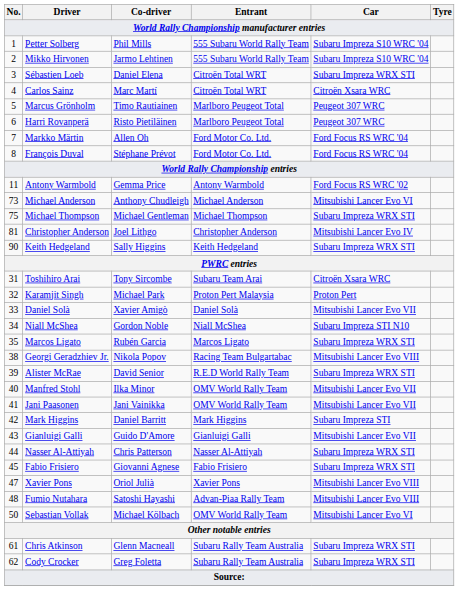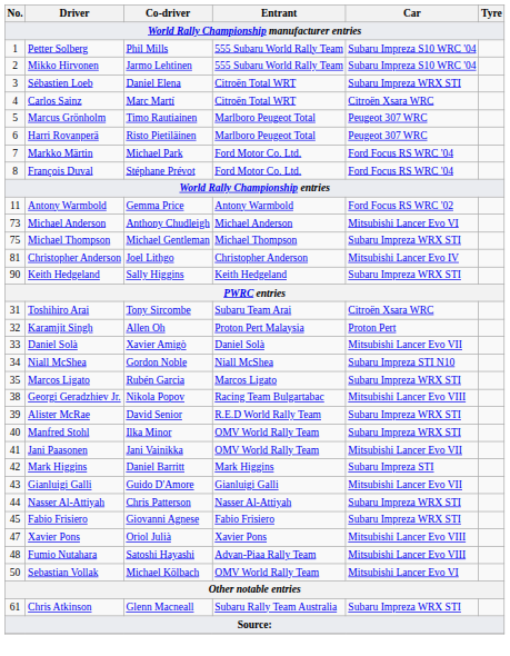Markko Märtin | Co-driver: Allen Oh -> Michael Park
Karamjit Singh | Co-driver: Michael Park -> Allen Oh
Manfred Stohl | Car: Mitsubishi Lancer Evo VII -> Subaru Impreza WRX STI
- row: 62 | Cody Crocker | Greg Foletta | Subaru Rally Team Australia | Subaru Impreza WRX STI
